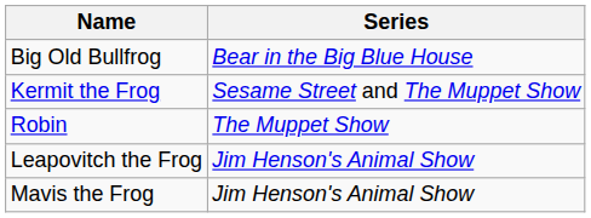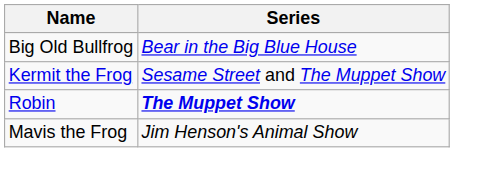Robin | Series: normal -> bold
- row: Leapovitch the Frog | Jim Henson's Animal Show
